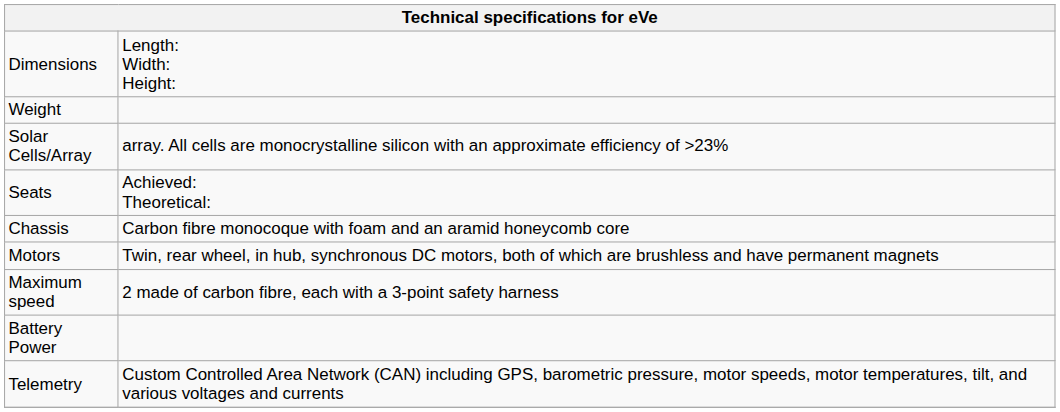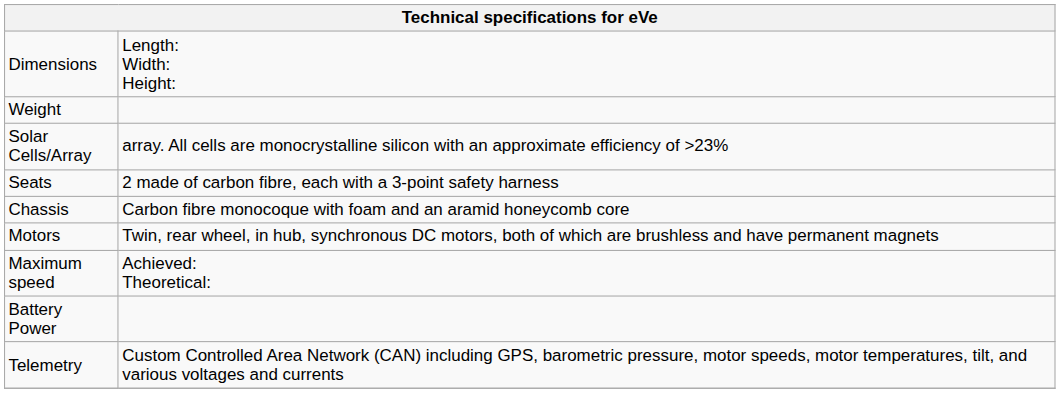Seats | column 2: Achieved: Theoretical: -> 2 made of carbon fibre, each with a 3-point safety harness
Maximum speed | column 2: 2 made of carbon fibre, each with a 3-point safety harness -> Achieved: Theoretical:
